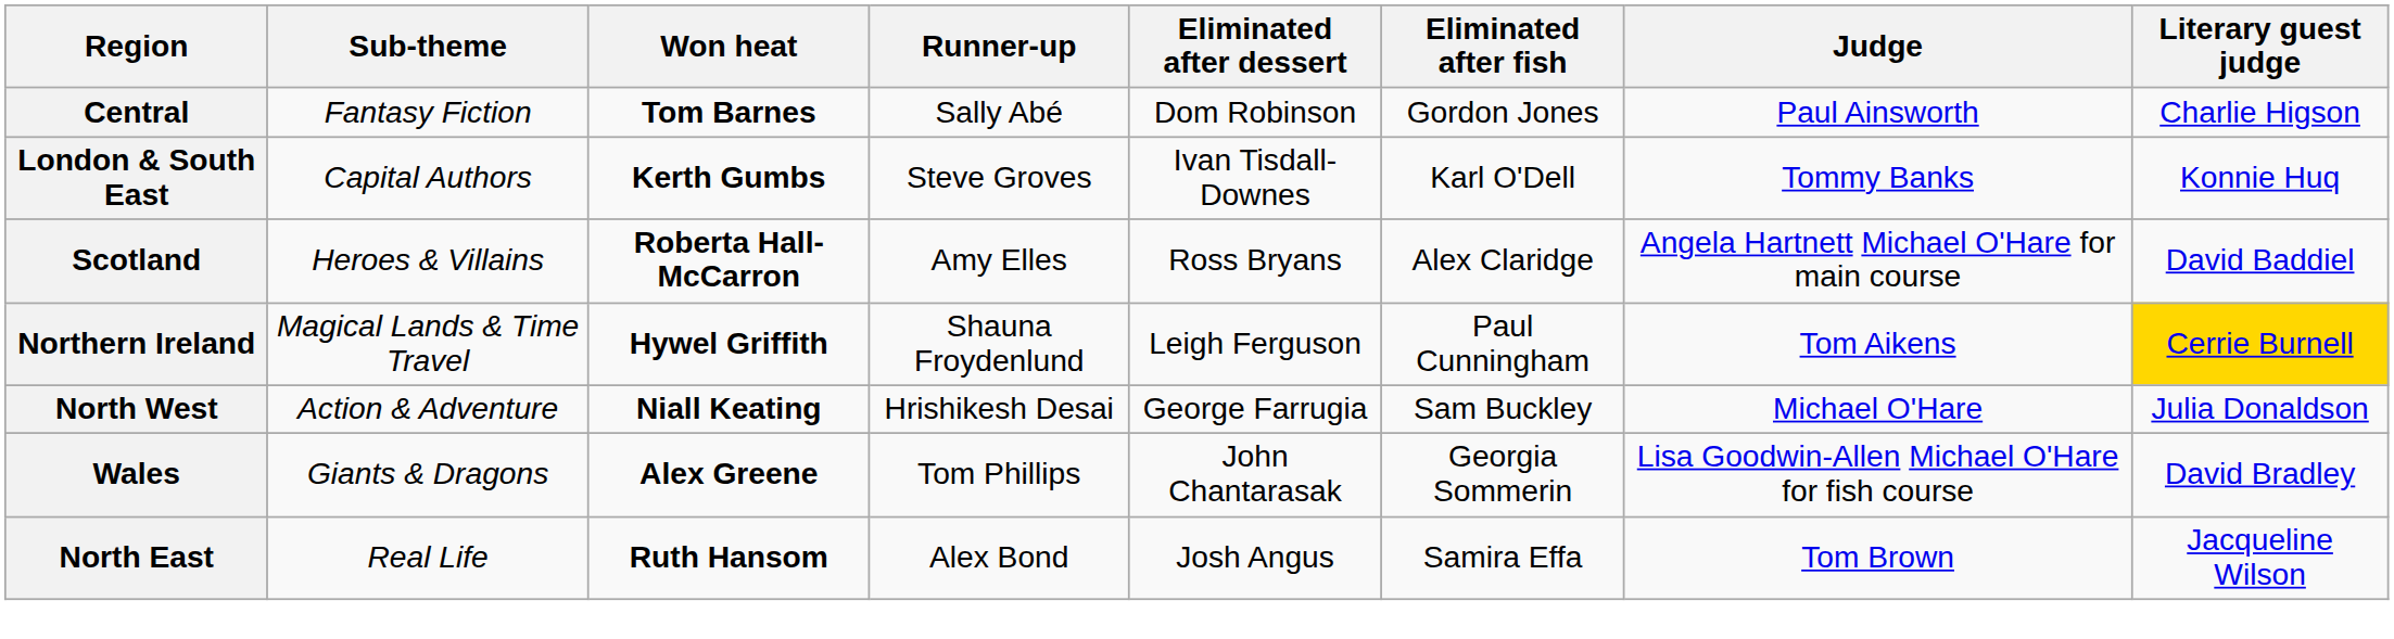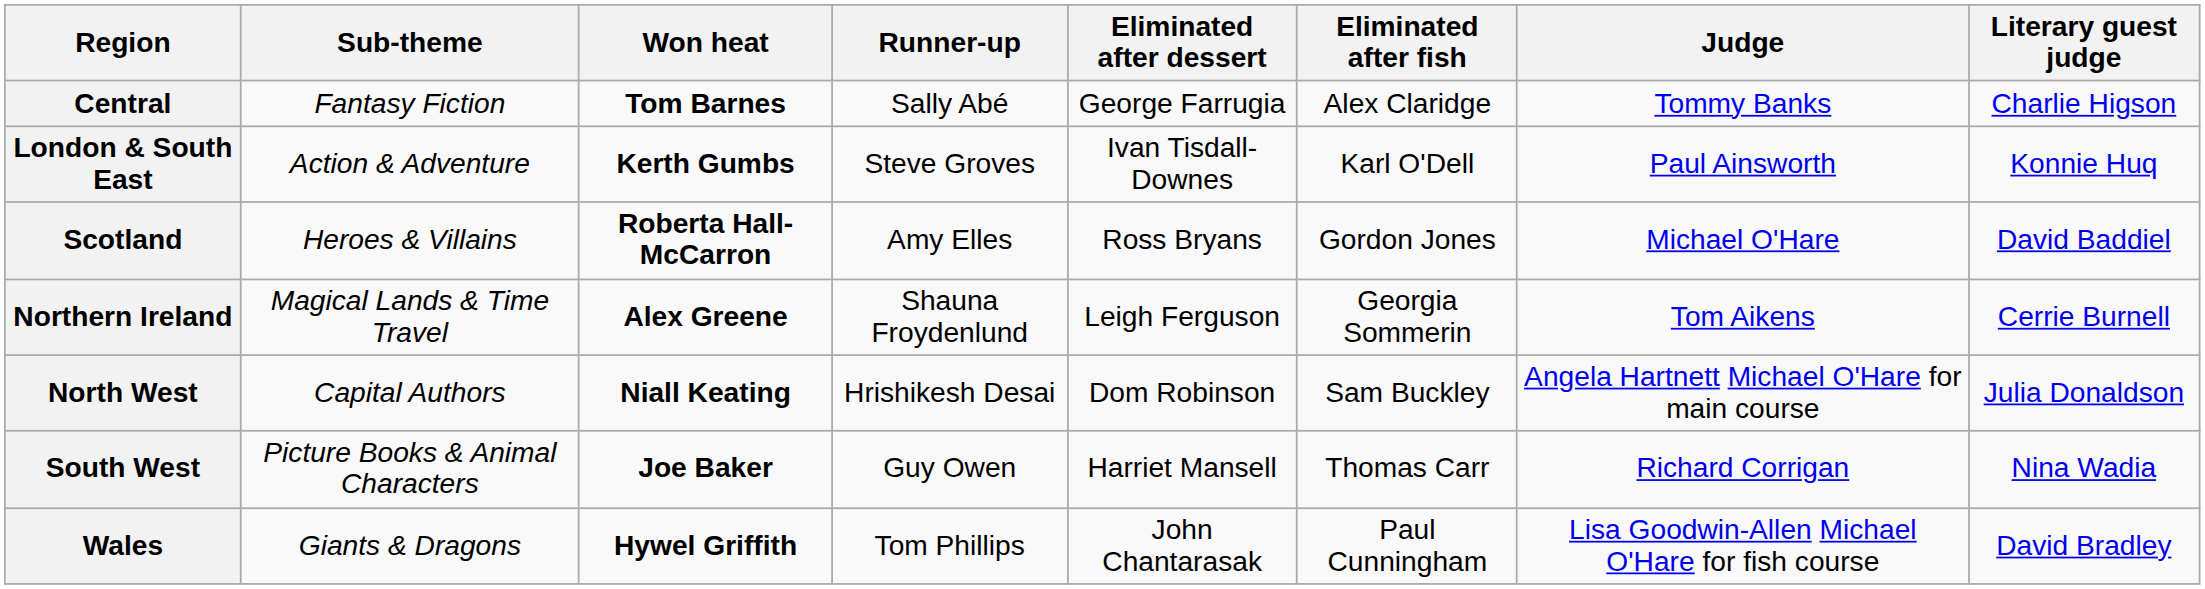Central | Eliminated after dessert: Dom Robinson -> George Farrugia
Central | Eliminated after fish: Gordon Jones -> Alex Claridge
Central | Judge: Paul Ainsworth -> Tommy Banks
London & South East | Sub-theme: Capital Authors -> Action & Adventure
London & South East | Judge: Tommy Banks -> Paul Ainsworth
Scotland | Eliminated after fish: Alex Claridge -> Gordon Jones
Scotland | Judge: Angela Hartnett Michael O'Hare for main course -> Michael O'Hare
Northern Ireland | Won heat: Hywel Griffith -> Alex Greene
Northern Ireland | Eliminated after fish: Paul Cunningham -> Georgia Sommerin
Northern Ireland | Literary guest judge: gold background -> no background
North West | Sub-theme: Action & Adventure -> Capital Authors
North West | Eliminated after dessert: George Farrugia -> Dom Robinson
North West | Judge: Michael O'Hare -> Angela Hartnett Michael O'Hare for main course
+ row: South West | Picture Books & Animal Characters | Joe Baker | Guy Owen | Harriet Mansell | Thomas Carr | Richard Corrigan | Nina Wadia
Wales | Won heat: Alex Greene -> Hywel Griffith
Wales | Eliminated after fish: Georgia Sommerin -> Paul Cunningham
- row: North East | Real Life | Ruth Hansom | Alex Bond | Josh Angus | Samira Effa | Tom Brown | Jacqueline Wilson
